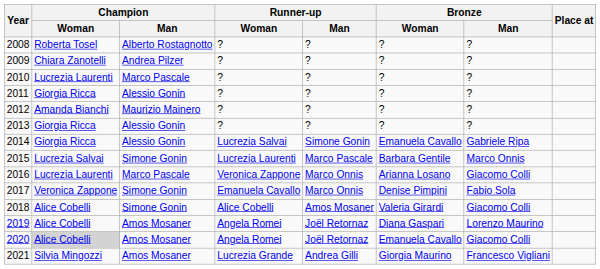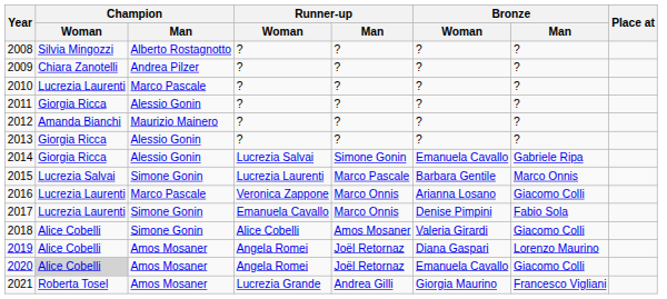2008 | Champion / Woman: Roberta Tosel -> Silvia Mingozzi
2017 | Champion / Woman: Veronica Zappone -> Lucrezia Laurenti
2021 | Champion / Woman: Silvia Mingozzi -> Roberta Tosel
